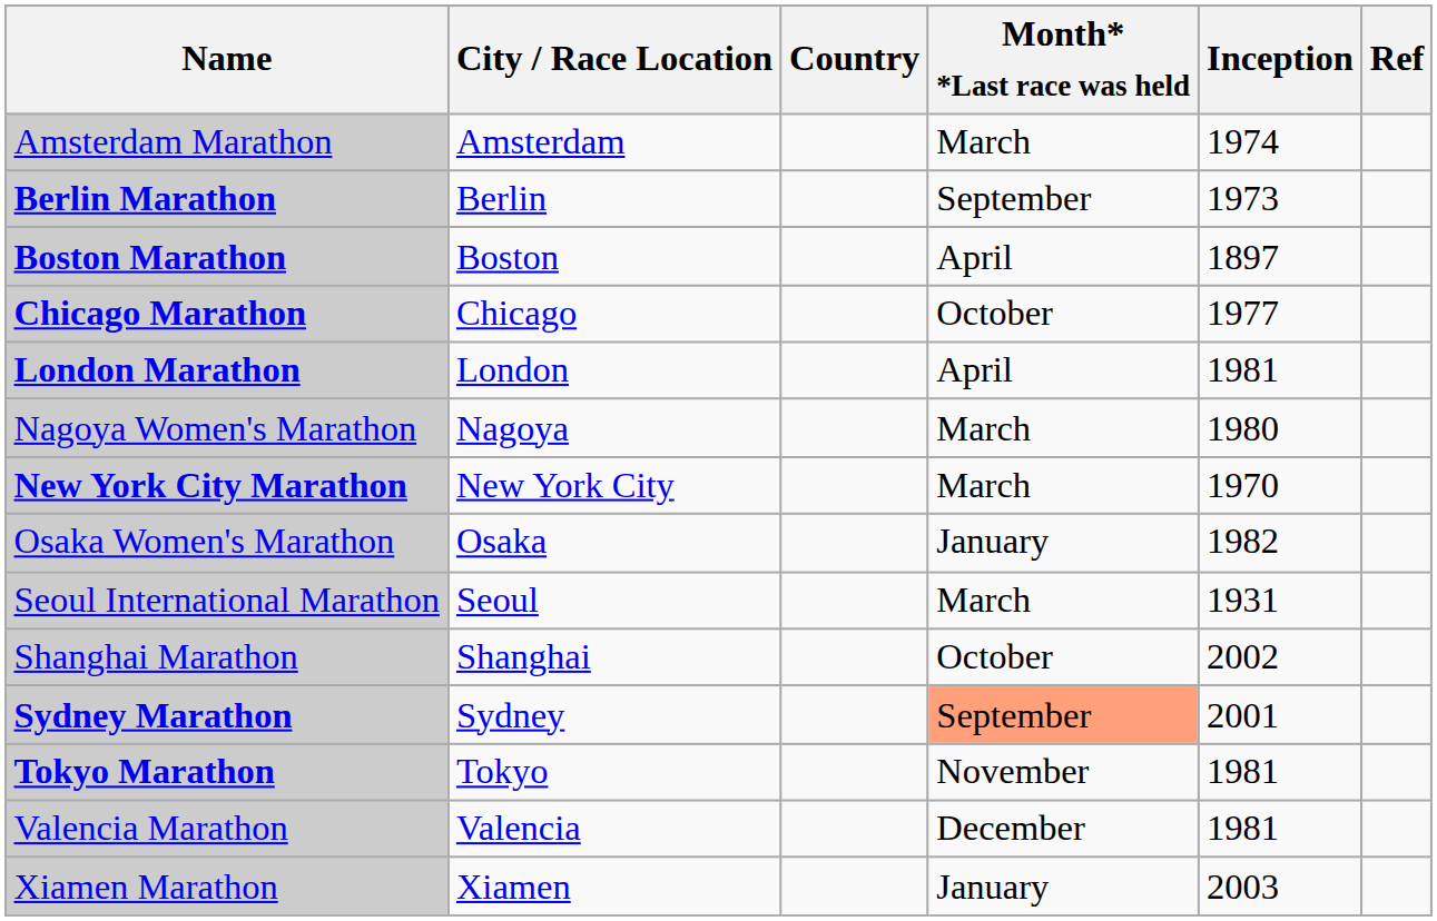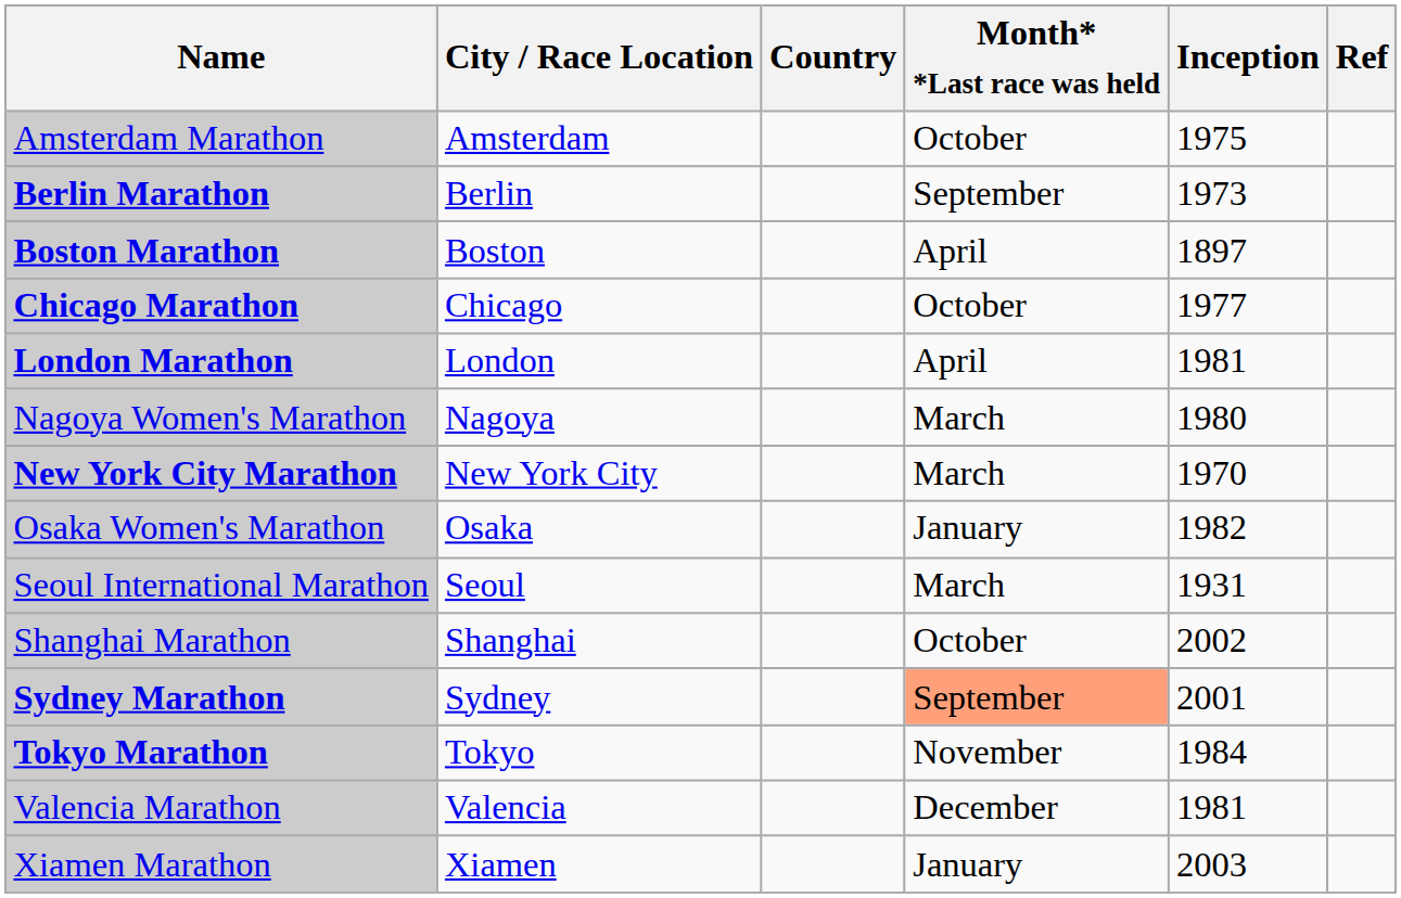Amsterdam Marathon | Month* *Last race was held: March -> October
Amsterdam Marathon | Inception: 1974 -> 1975
Tokyo Marathon | Inception: 1981 -> 1984
